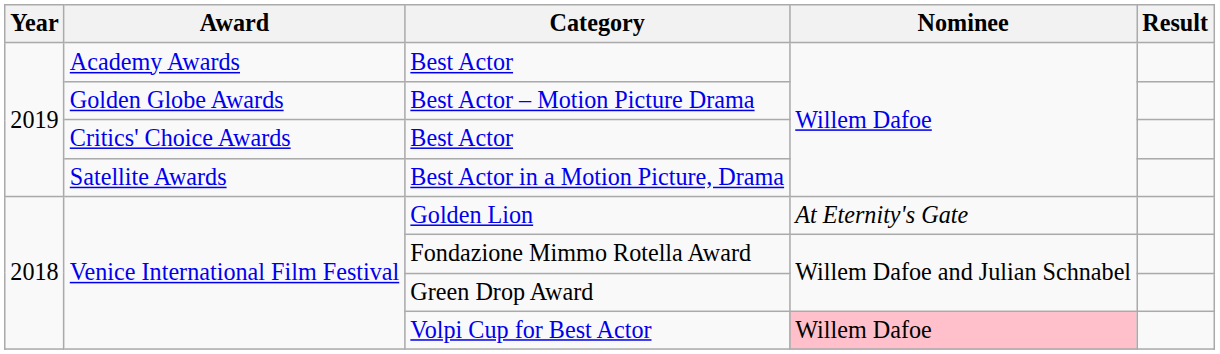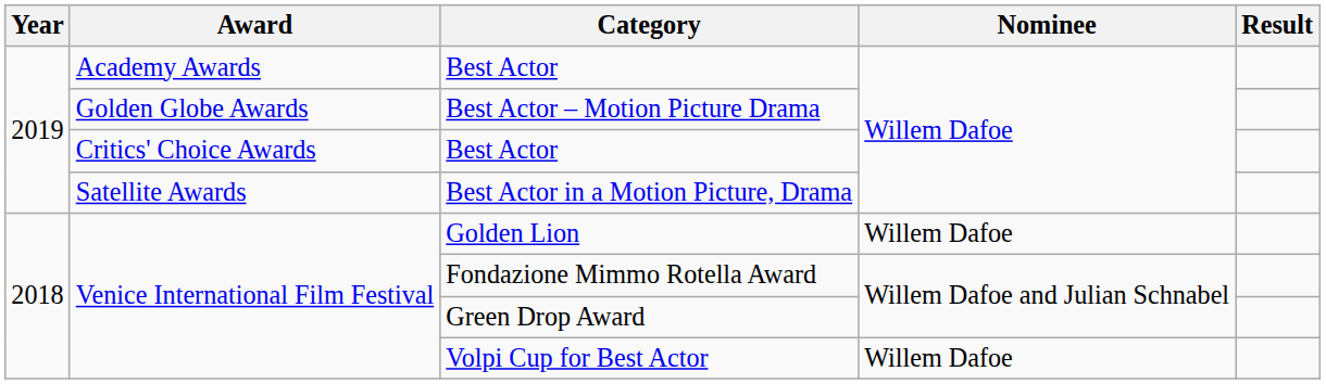Golden Lion | Nominee: At Eternity's Gate -> Willem Dafoe
Volpi Cup for Best Actor | Nominee: pink background -> no background
